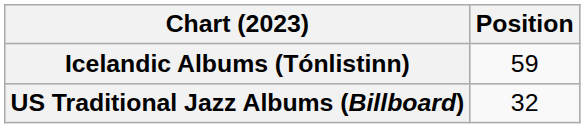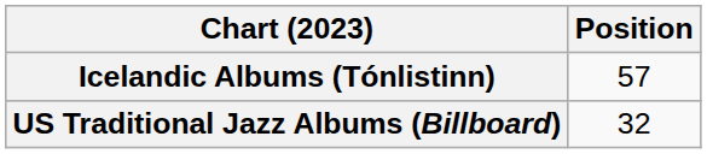Icelandic Albums (Tónlistinn) | Position: 59 -> 57
